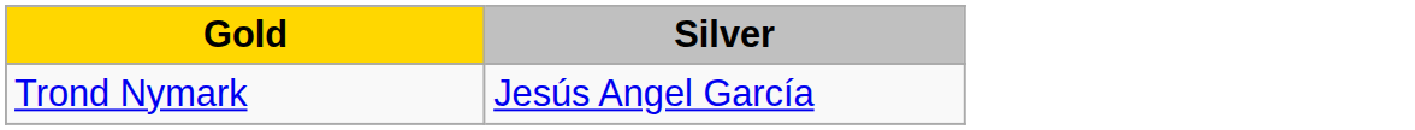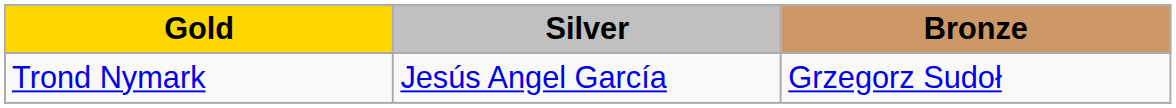+ column: Bronze | Grzegorz Sudoł
